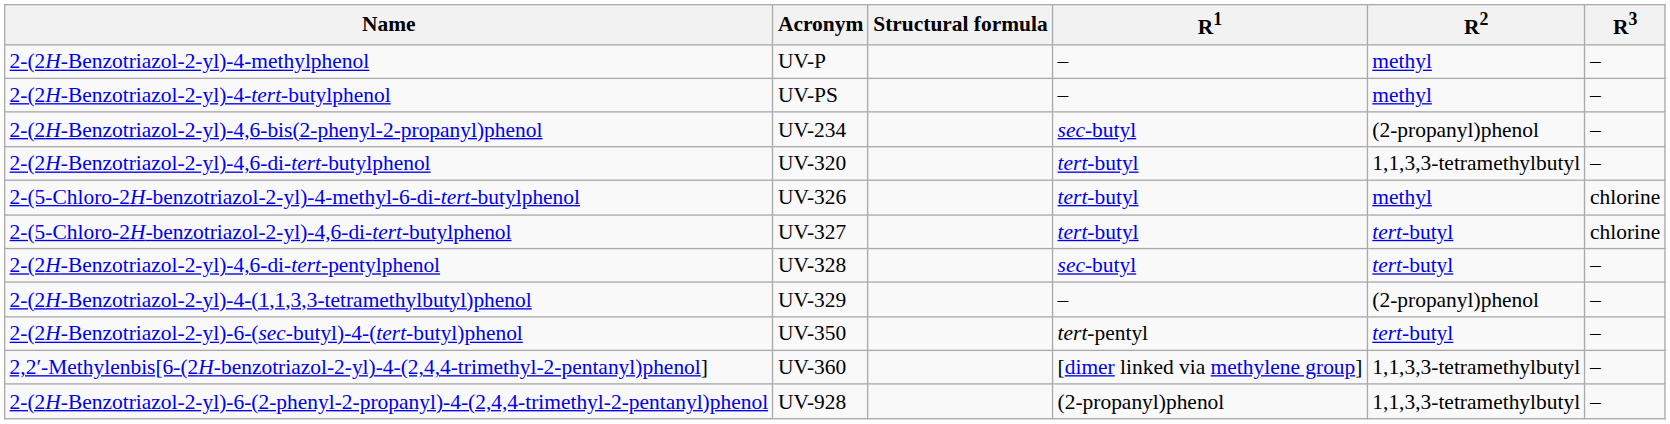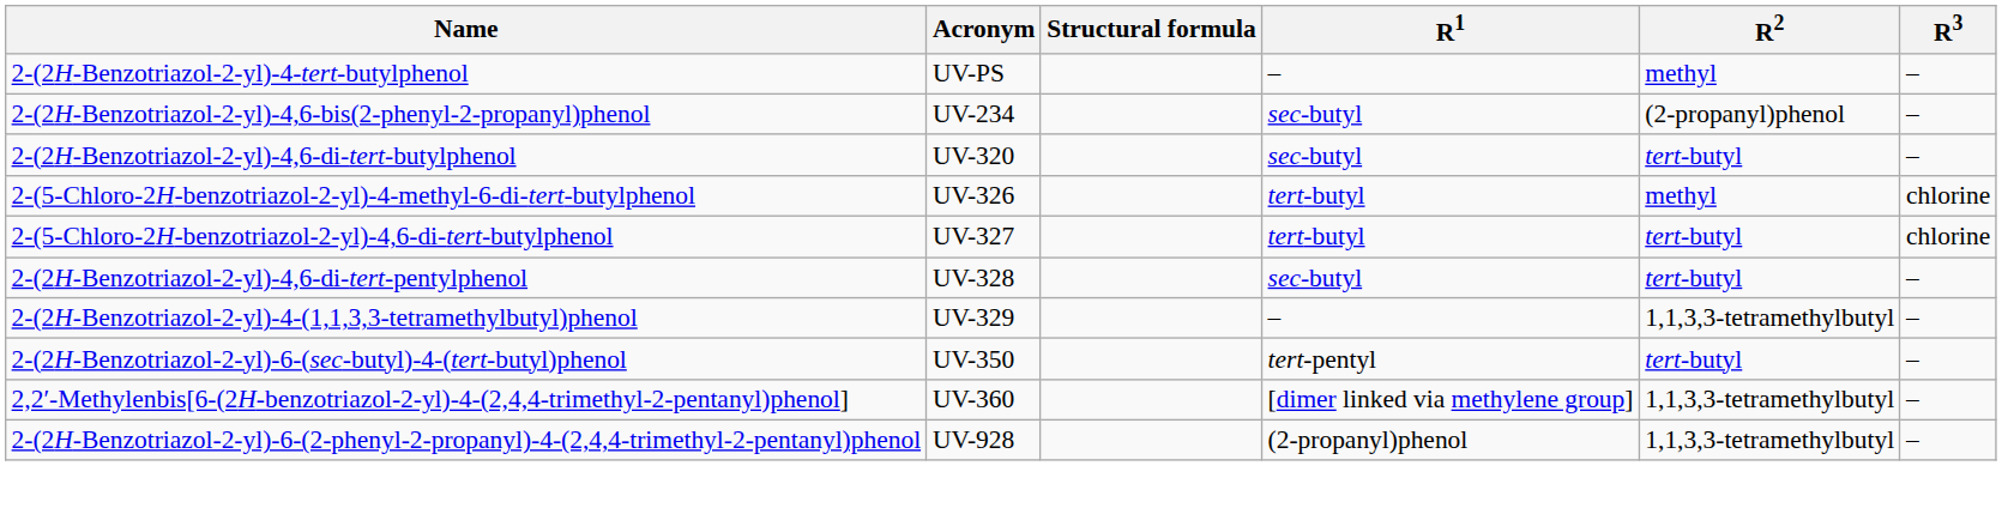- row: 2-(2H-Benzotriazol-2-yl)-4-methylphenol | UV-P | – | methyl | –
2-(2H-Benzotriazol-2-yl)-4,6-di-tert-butylphenol | R1: tert-butyl -> sec-butyl
2-(2H-Benzotriazol-2-yl)-4,6-di-tert-butylphenol | R2: 1,1,3,3-tetramethylbutyl -> tert-butyl
2-(2H-Benzotriazol-2-yl)-4-(1,1,3,3-tetramethylbutyl)phenol | R2: (2-propanyl)phenol -> 1,1,3,3-tetramethylbutyl
